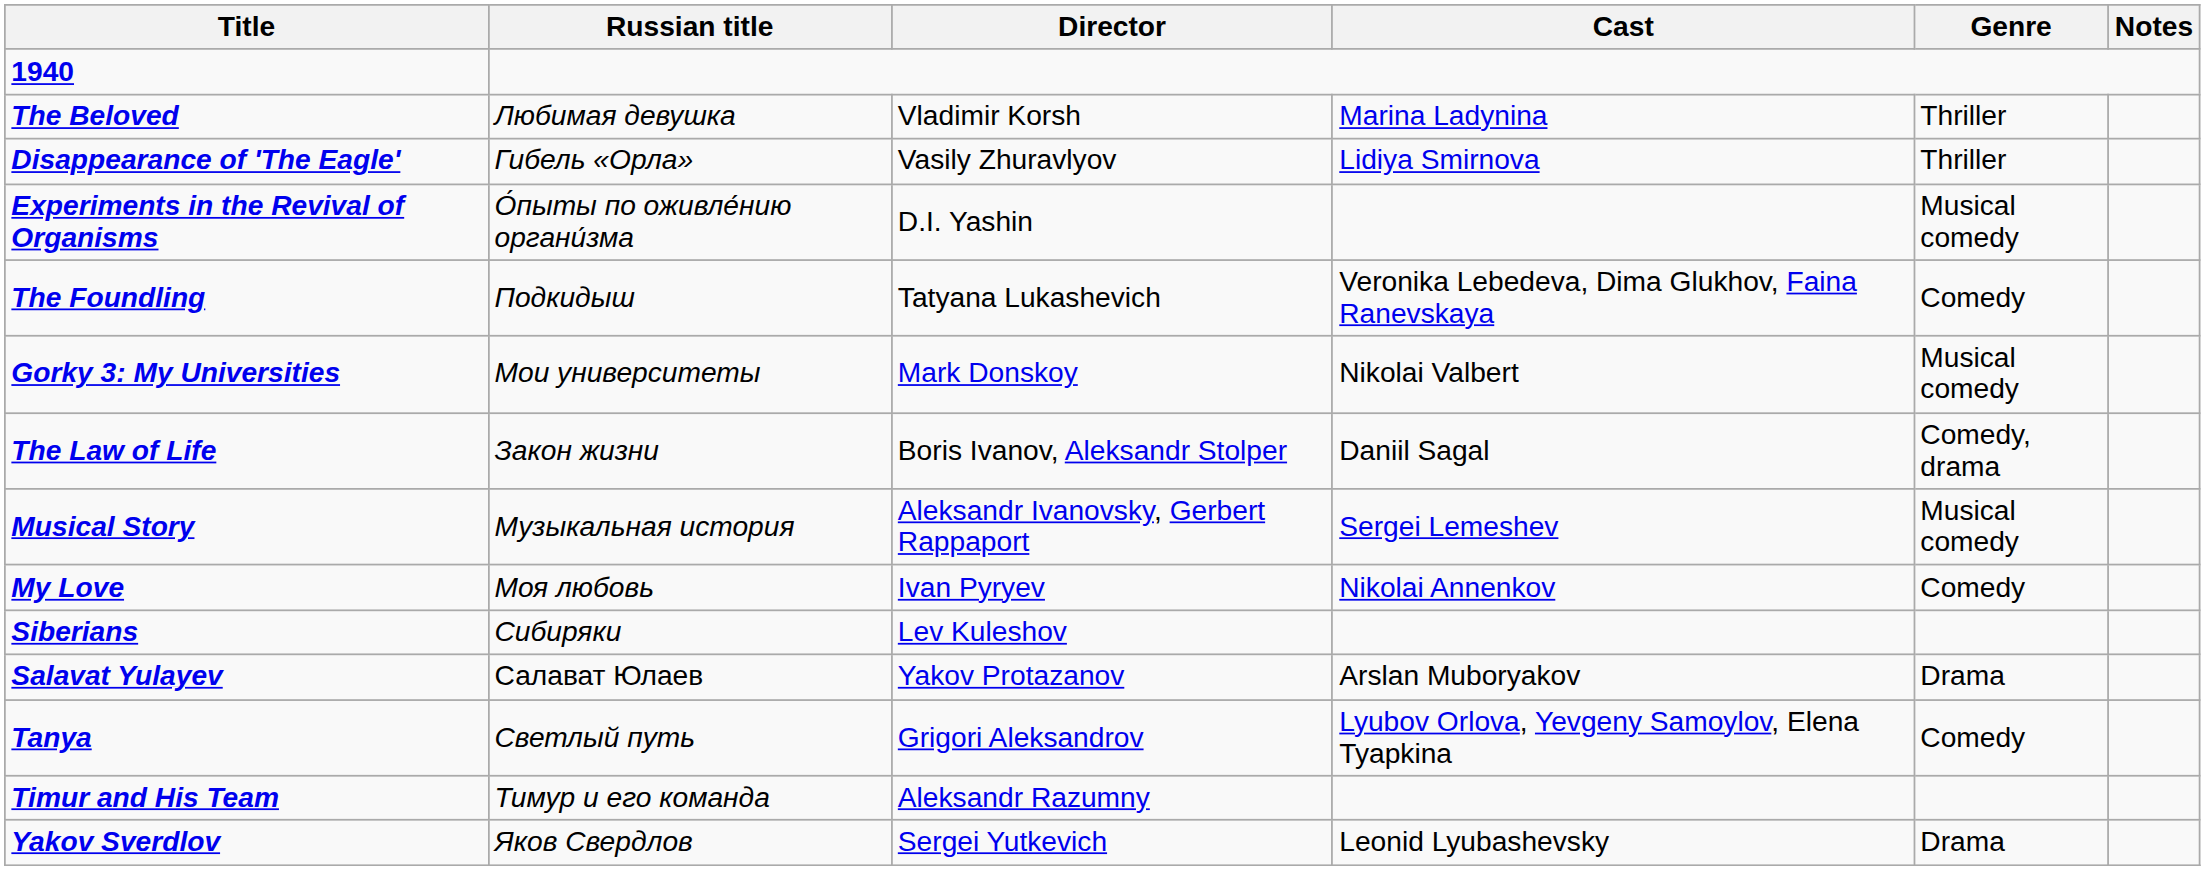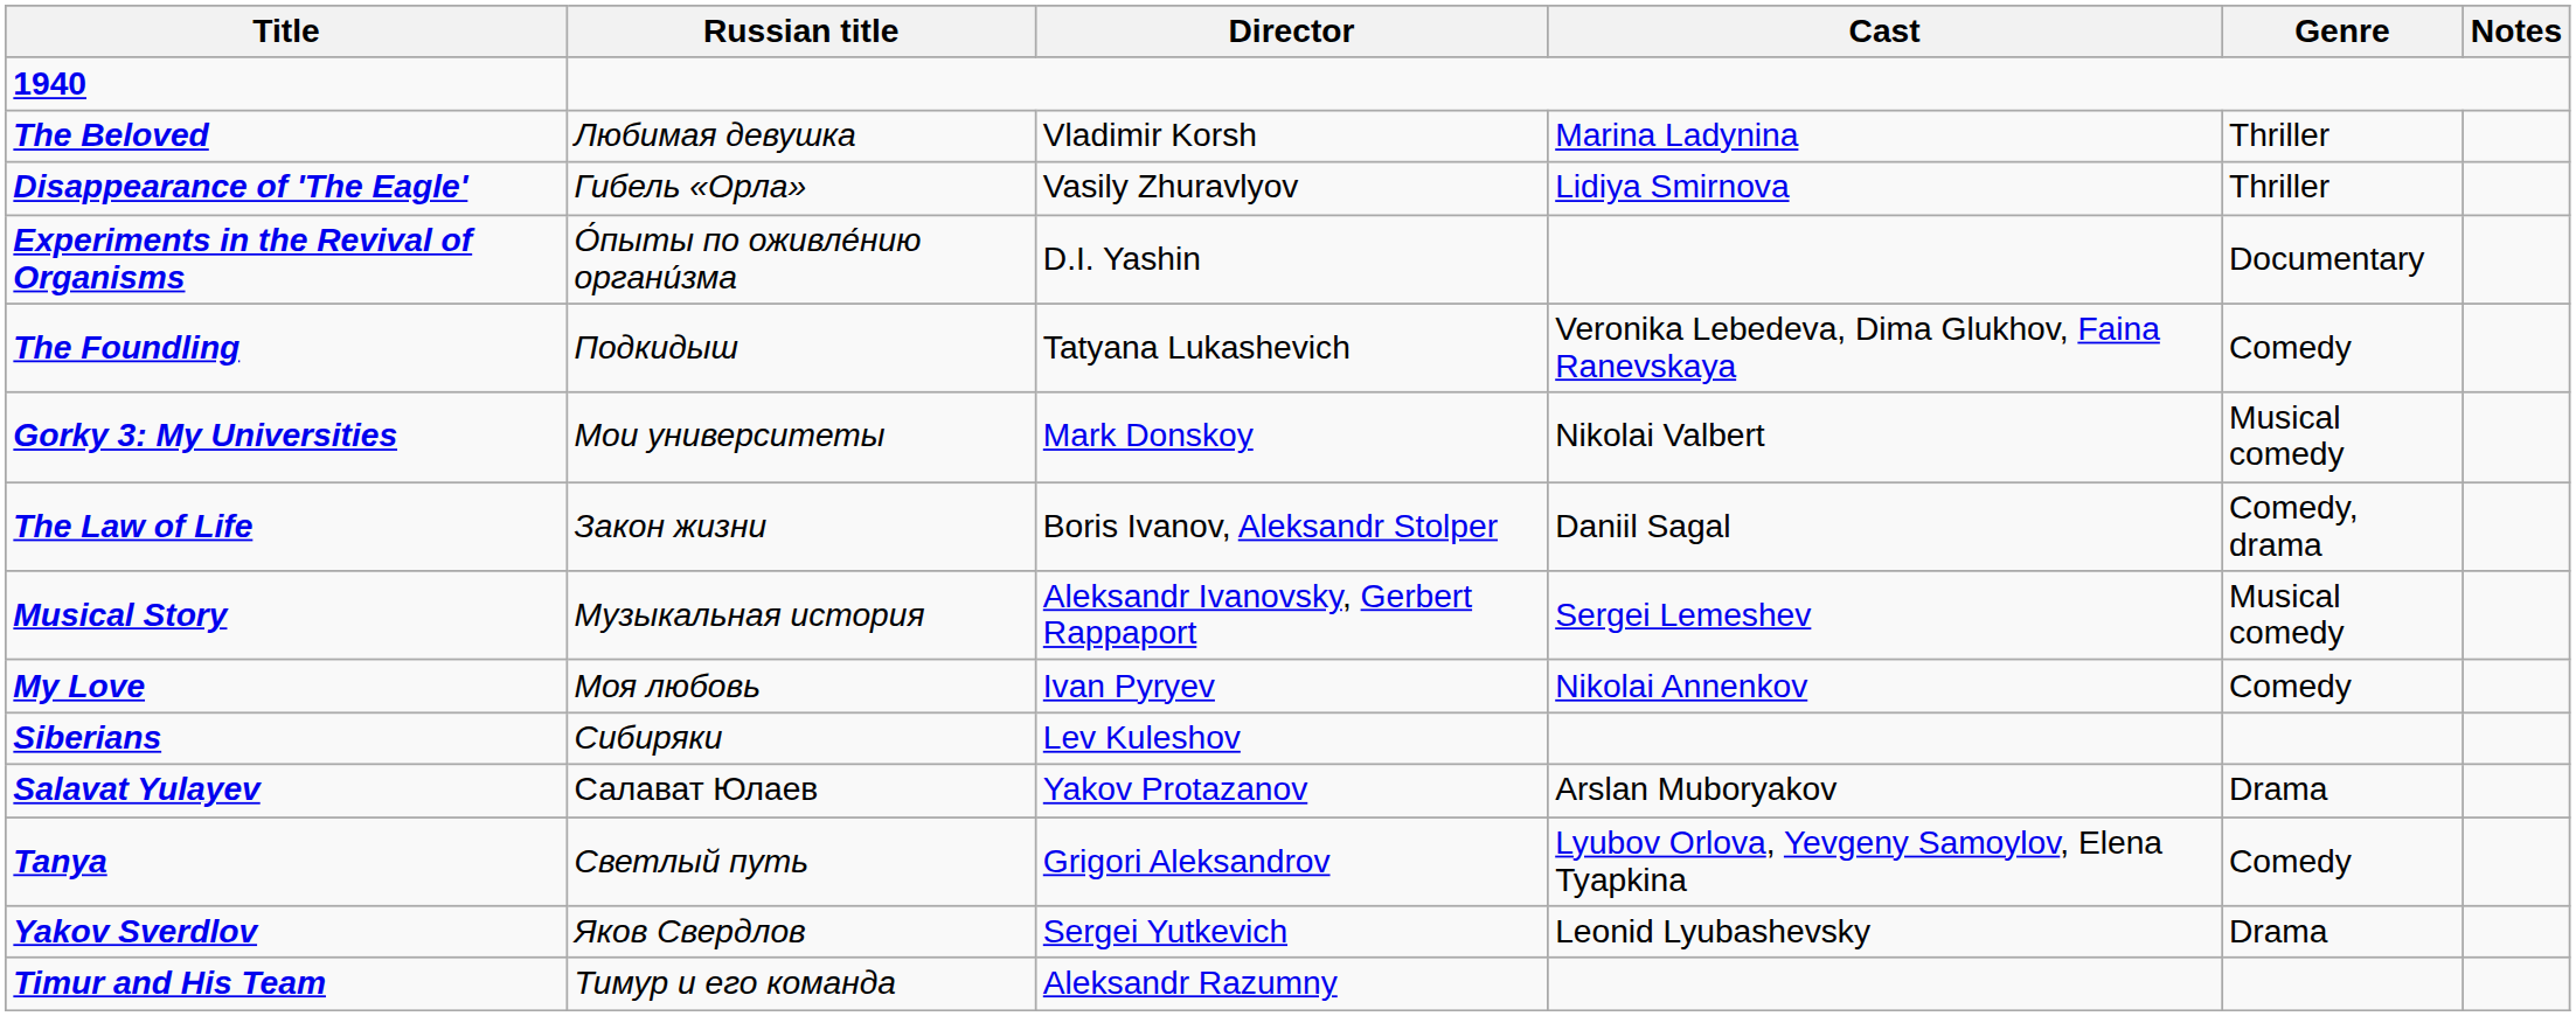Experiments in the Revival of Organisms | Genre: Musical comedy -> Documentary
rows swapped: Timur and His Team <-> Yakov Sverdlov
